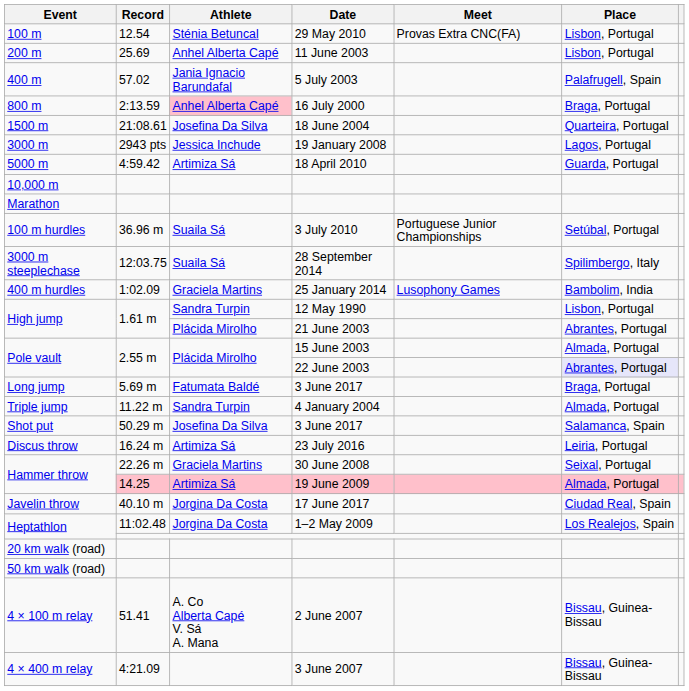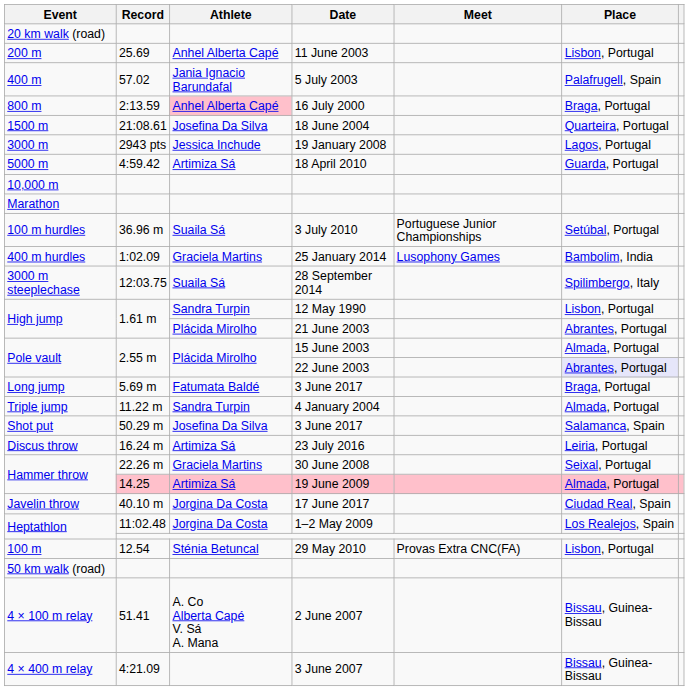rows swapped: 100 m <-> 20 km walk (road)
rows swapped: 400 m hurdles <-> 3000 m steeplechase
